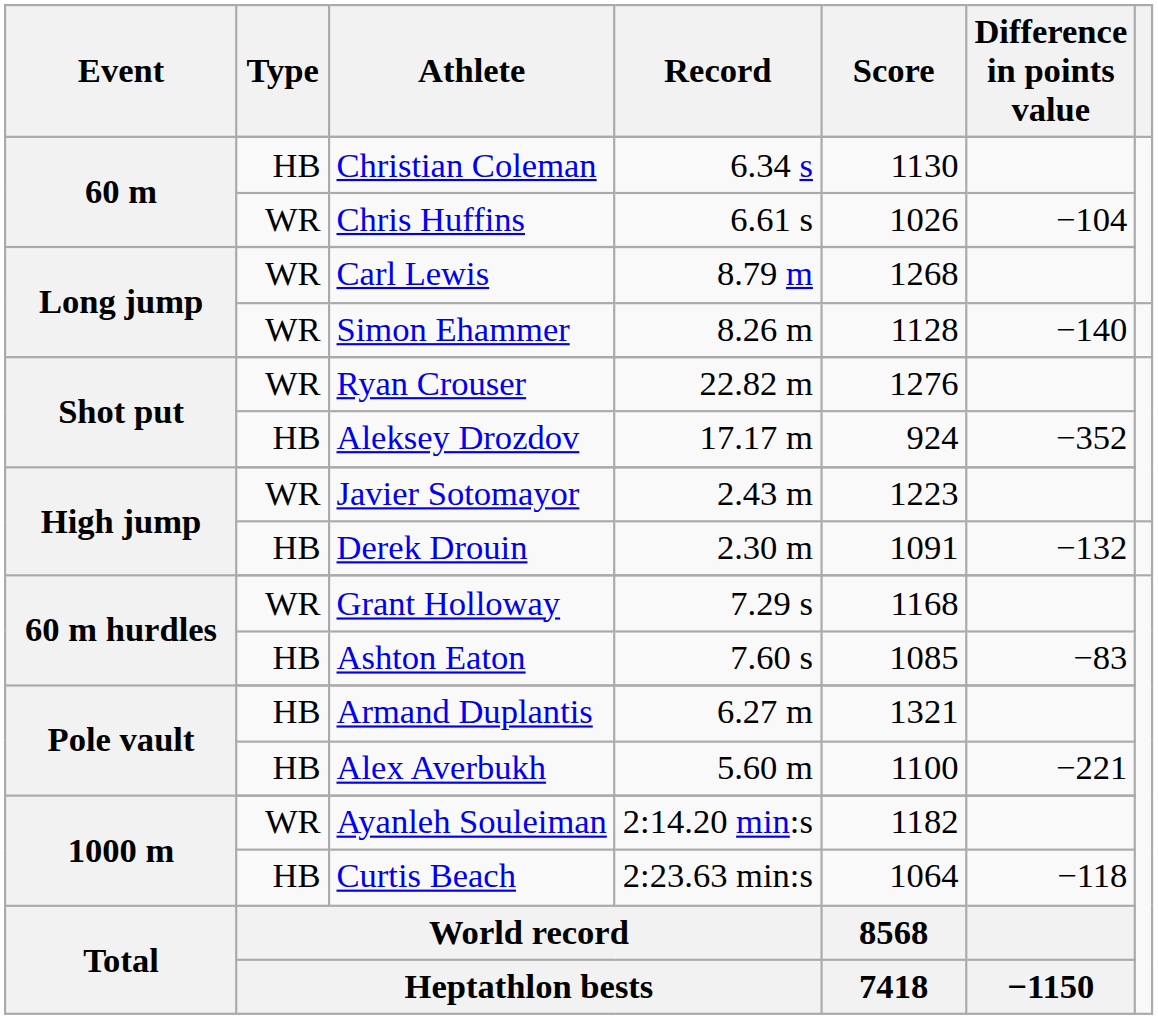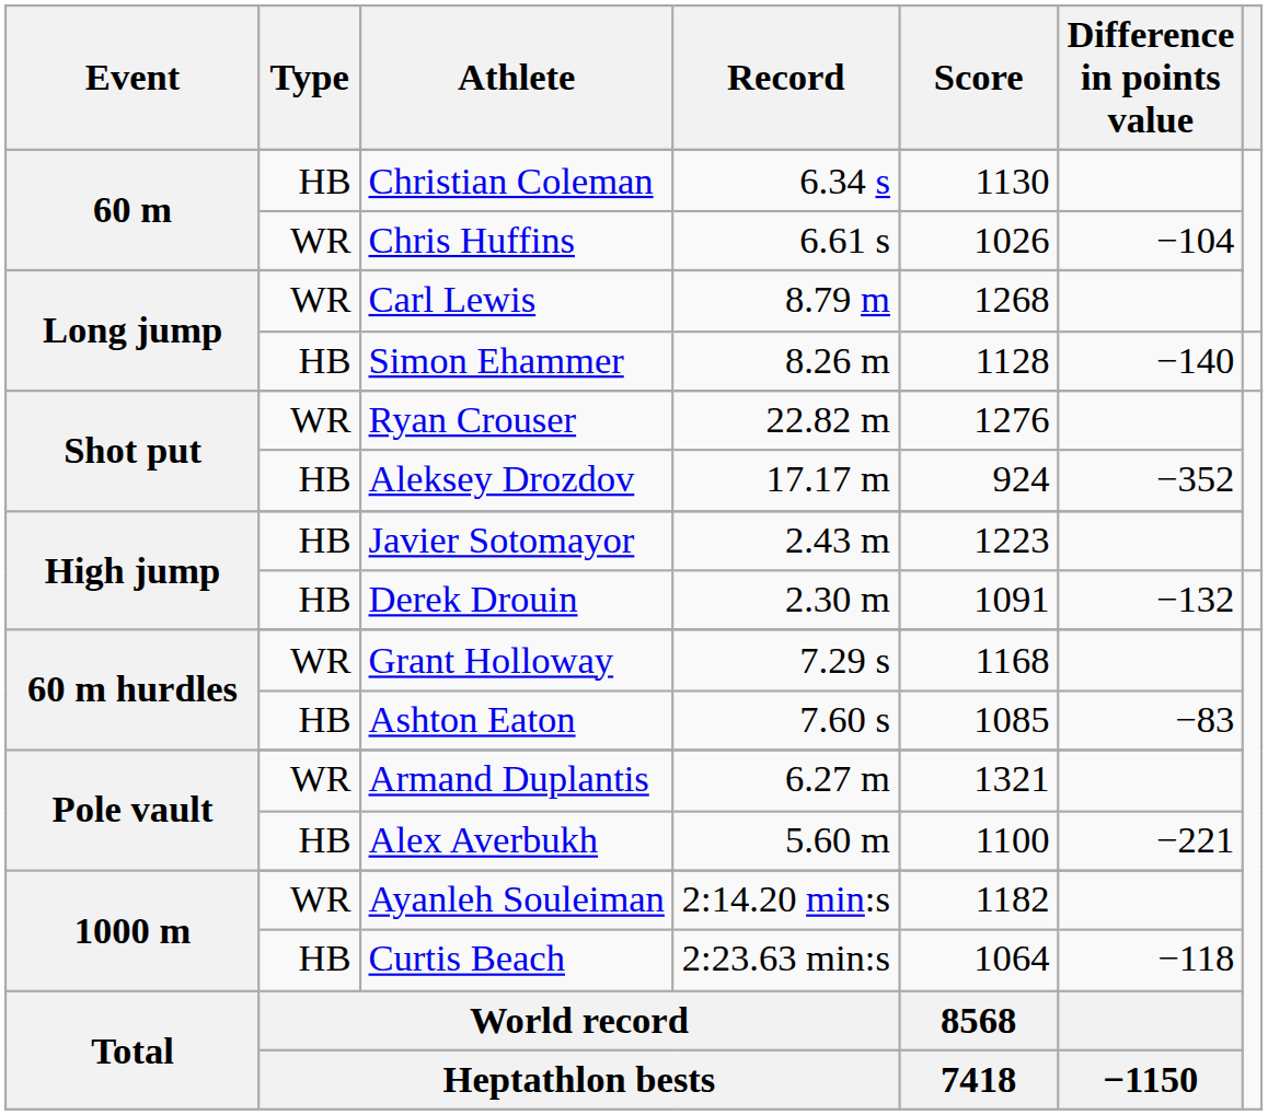Simon Ehammer | Type: WR -> HB
Javier Sotomayor | Type: WR -> HB
Armand Duplantis | Type: HB -> WR
